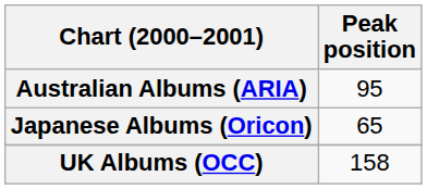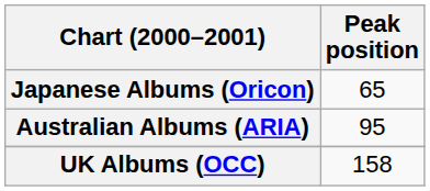rows swapped: Australian Albums (ARIA) <-> Japanese Albums (Oricon)
